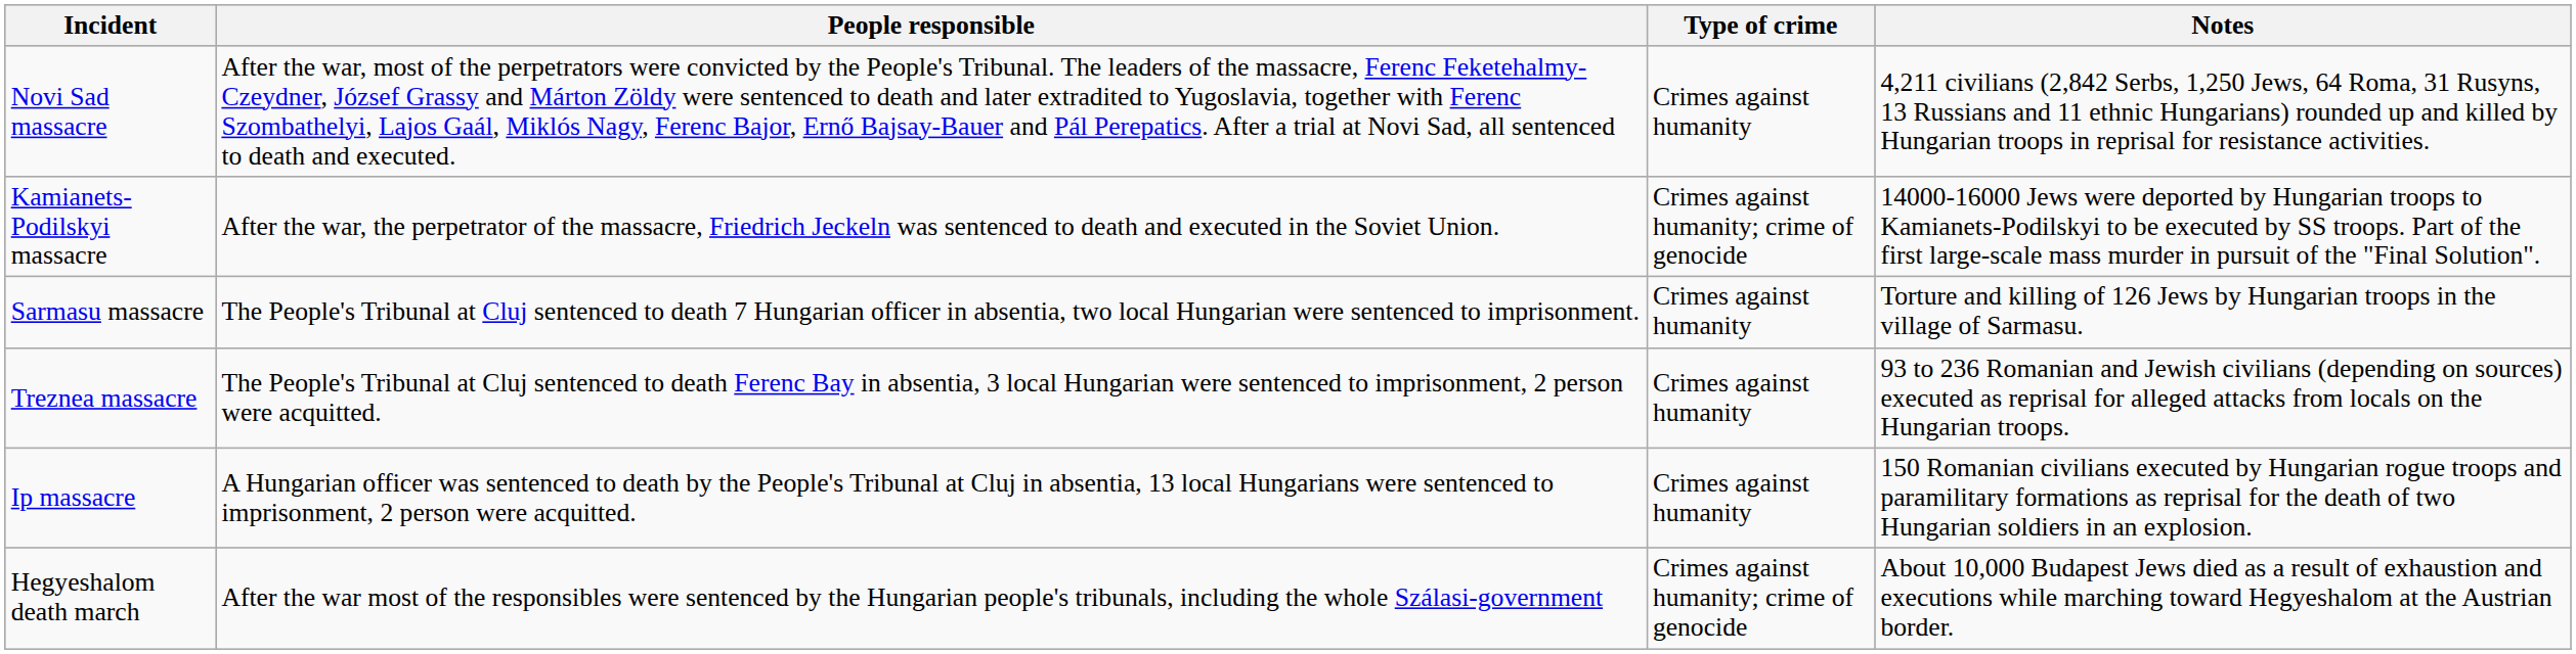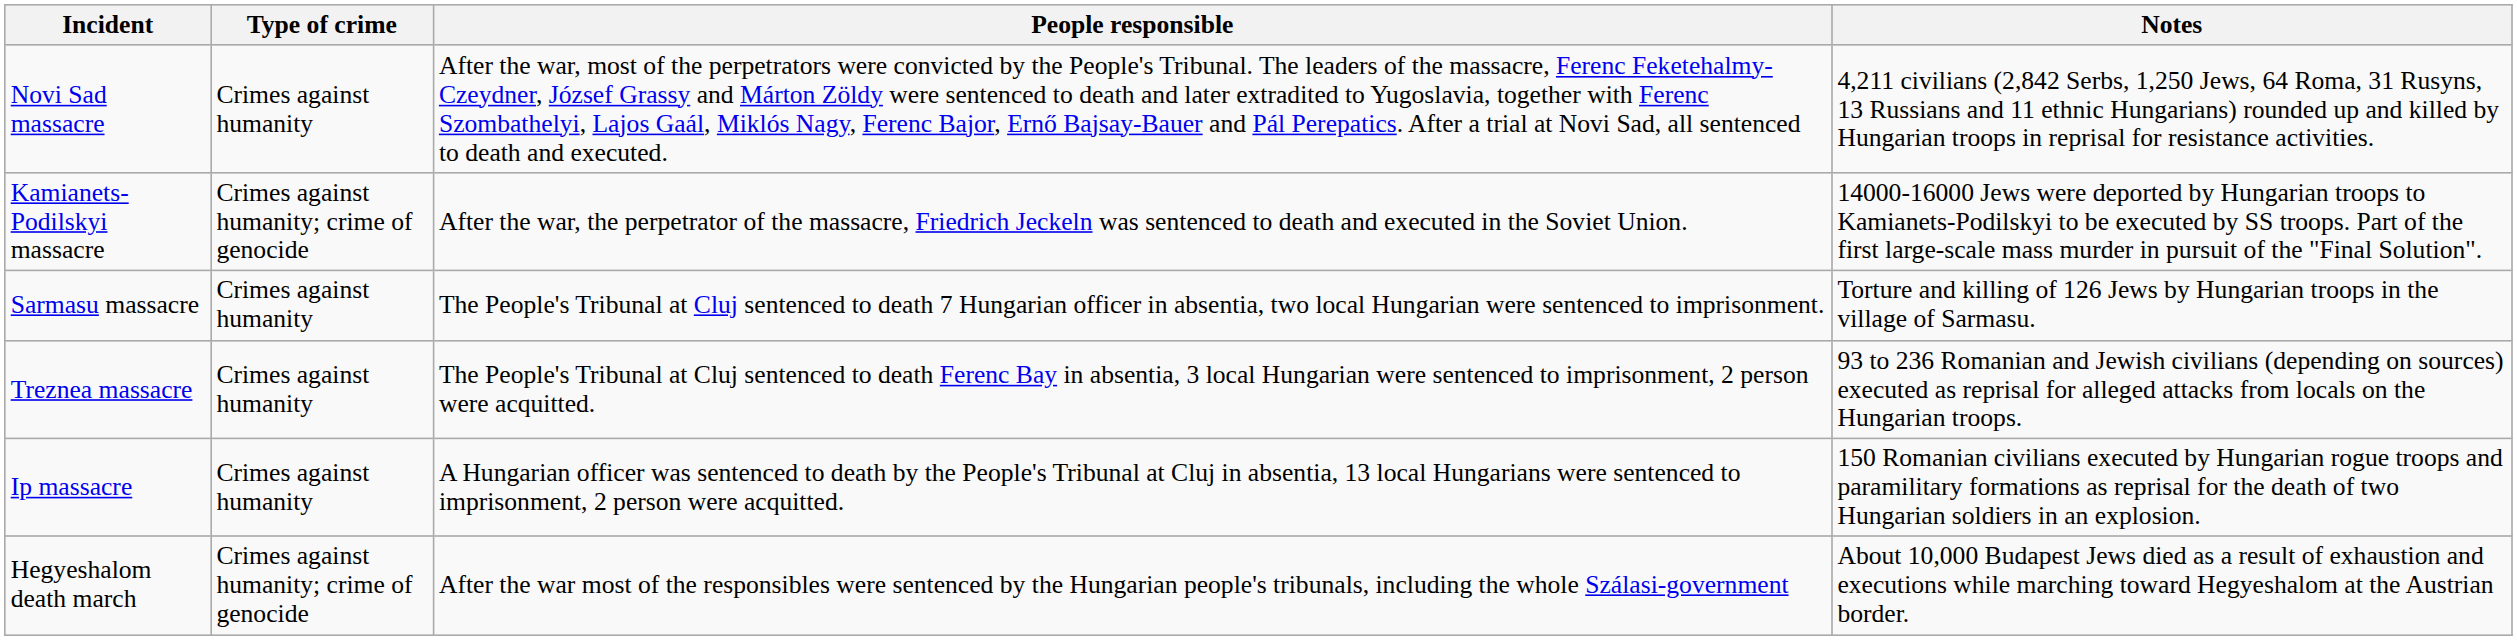columns swapped: Type of crime <-> People responsible
